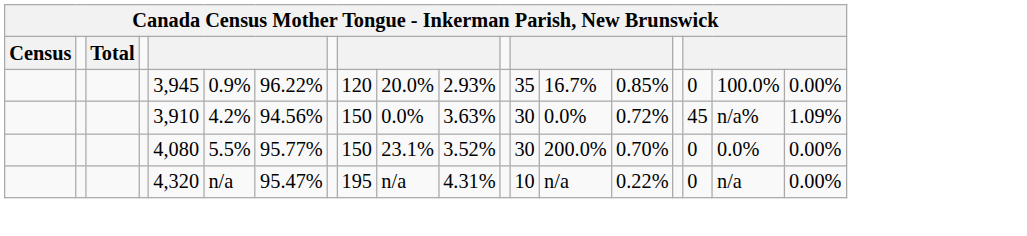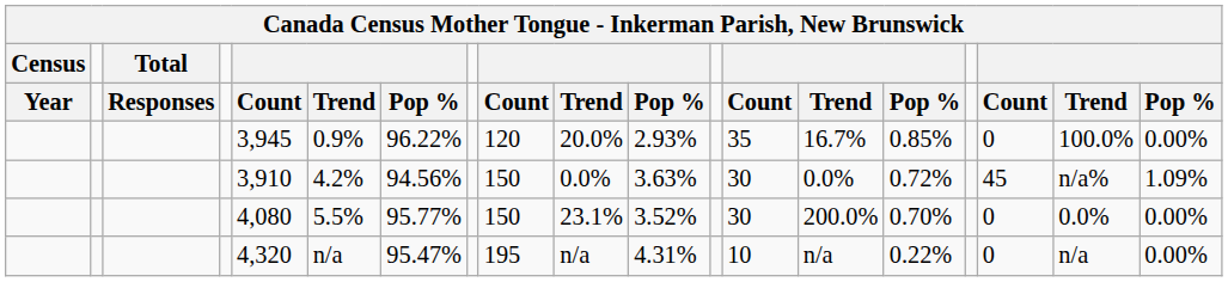+ row: Year | Responses | Count | Trend | Pop % | Count | Trend | Pop % | Count | Trend | Pop % | Count | Trend | Pop %
